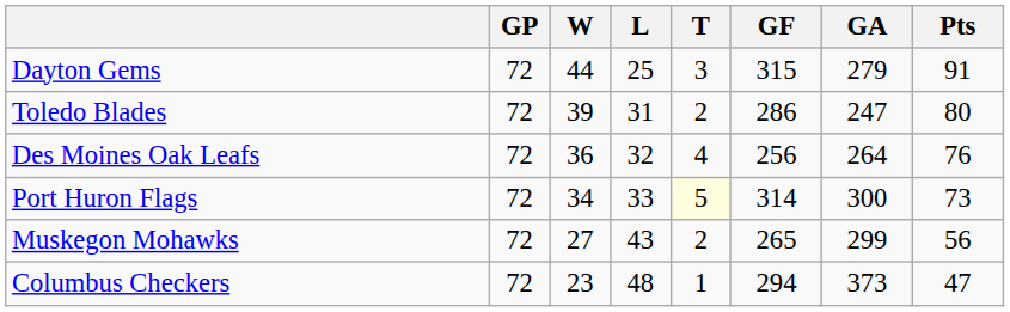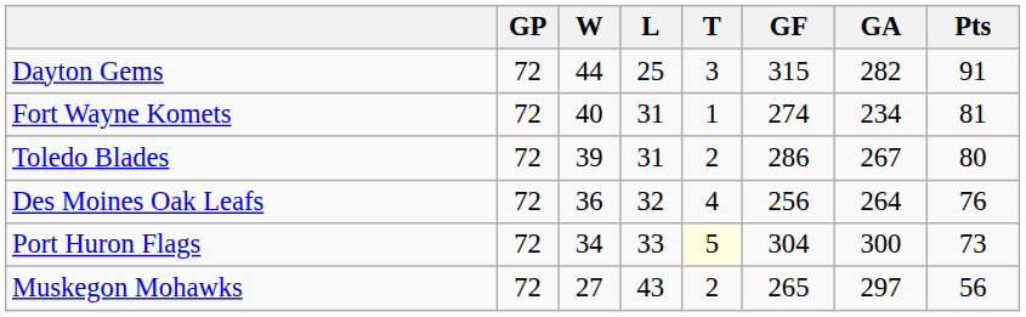Dayton Gems | GA: 279 -> 282
+ row: Fort Wayne Komets | 72 | 40 | 31 | 1 | 274 | 234 | 81
Toledo Blades | GA: 247 -> 267
Port Huron Flags | GF: 314 -> 304
Muskegon Mohawks | GA: 299 -> 297
- row: Columbus Checkers | 72 | 23 | 48 | 1 | 294 | 373 | 47
